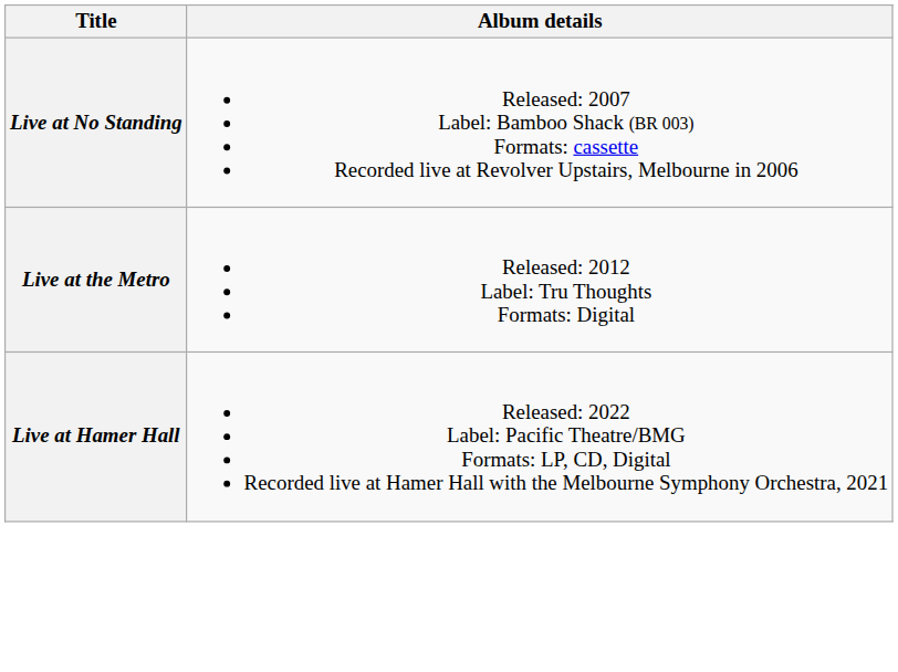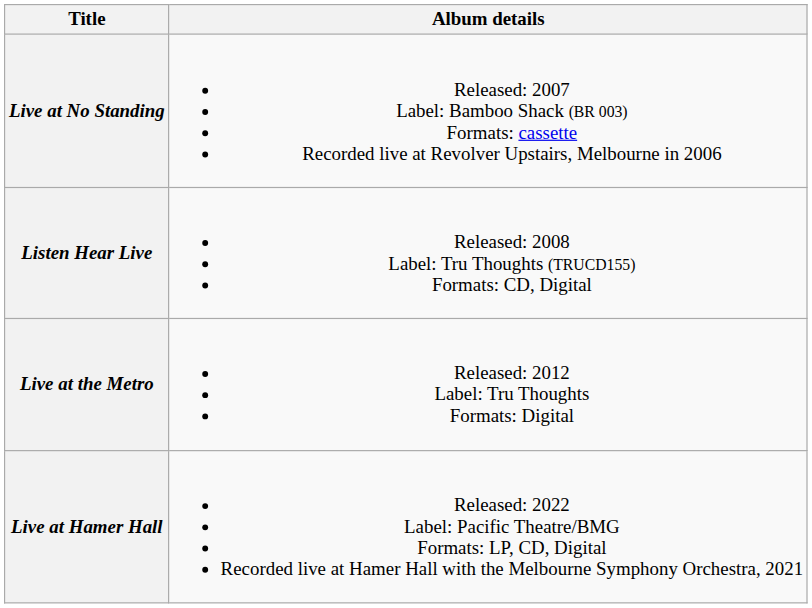+ row: Listen Hear Live | Released: 2008 Label: Tru Thoughts (TRUCD155) Formats: CD, Digital
